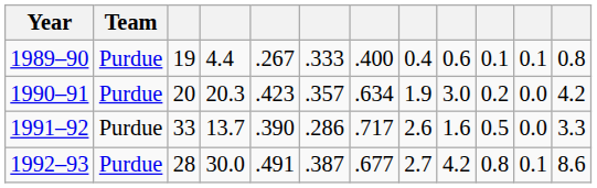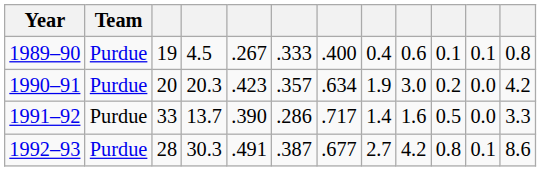1989–90 | column 4: 4.4 -> 4.5
1991–92 | column 8: 2.6 -> 1.4
1992–93 | column 4: 30.0 -> 30.3
